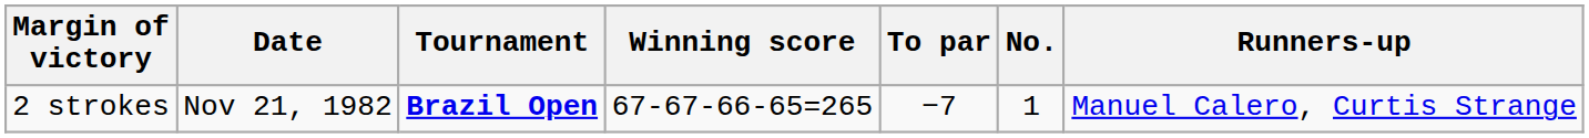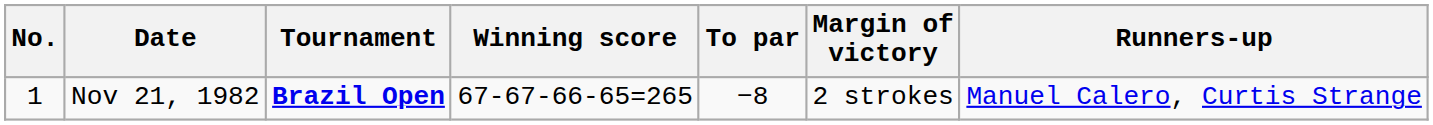columns swapped: No. <-> Margin of victory
Nov 21, 1982 | To par: −7 -> −8
